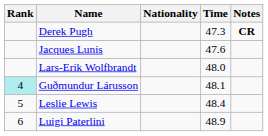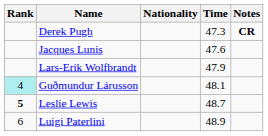Lars-Erik Wolfbrandt | Time: 48.0 -> 47.9
Leslie Lewis | Rank: normal -> bold
Leslie Lewis | Time: 48.4 -> 48.7
